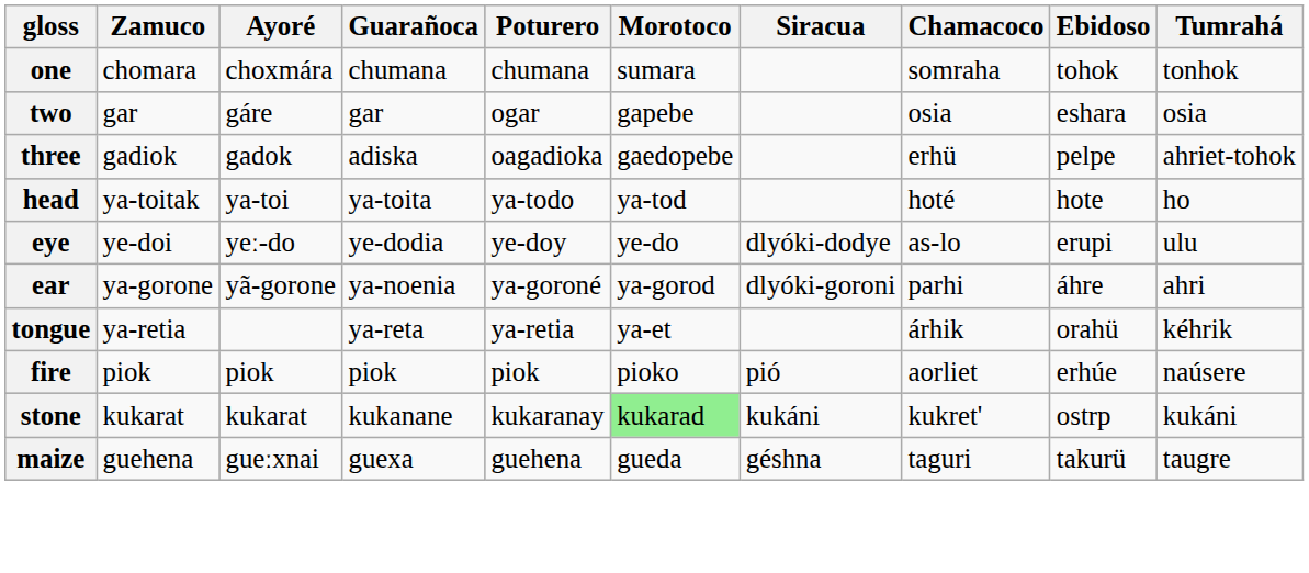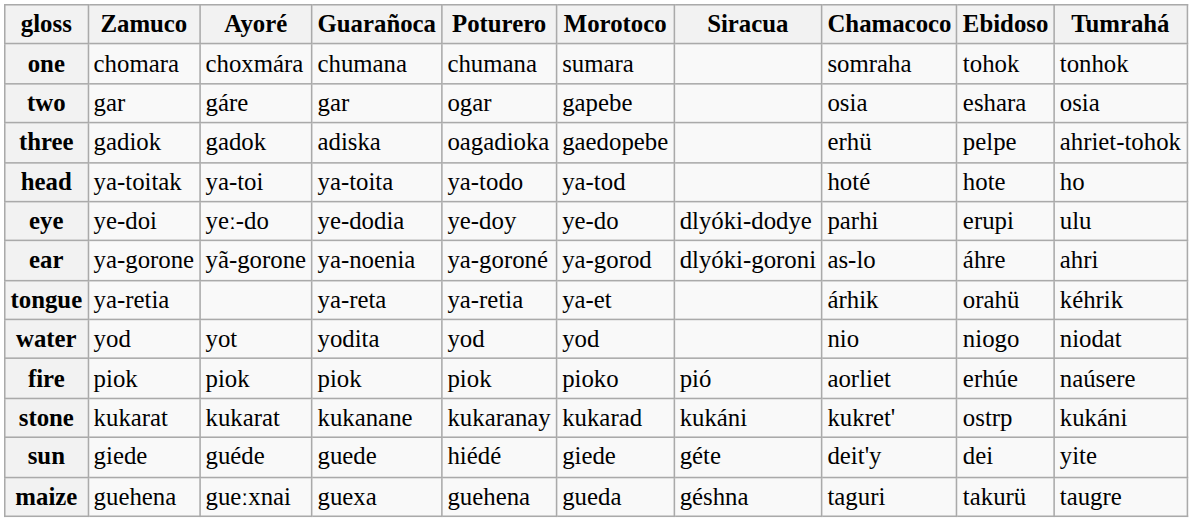eye | Chamacoco: as-lo -> parhi
ear | Chamacoco: parhi -> as-lo
+ row: water | yod | yot | yodita | yod | yod | nio | niogo | niodat
stone | Morotoco: lightgreen background -> no background
+ row: sun | giede | guéde | guede | hiédé | giede | géte | deit'y | dei | yite
